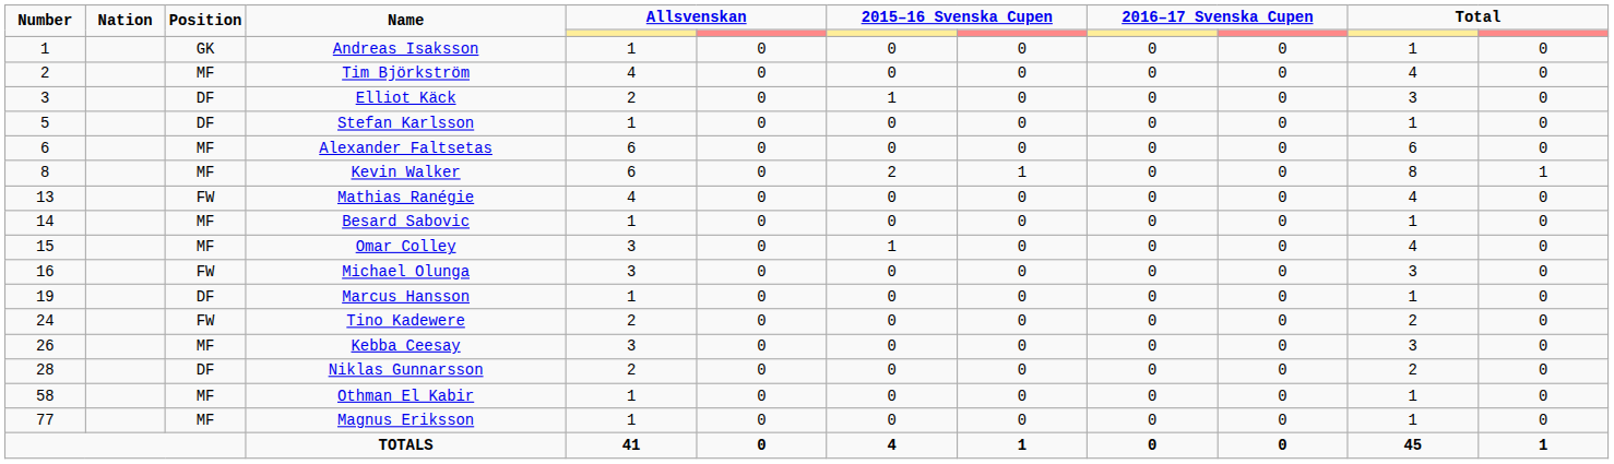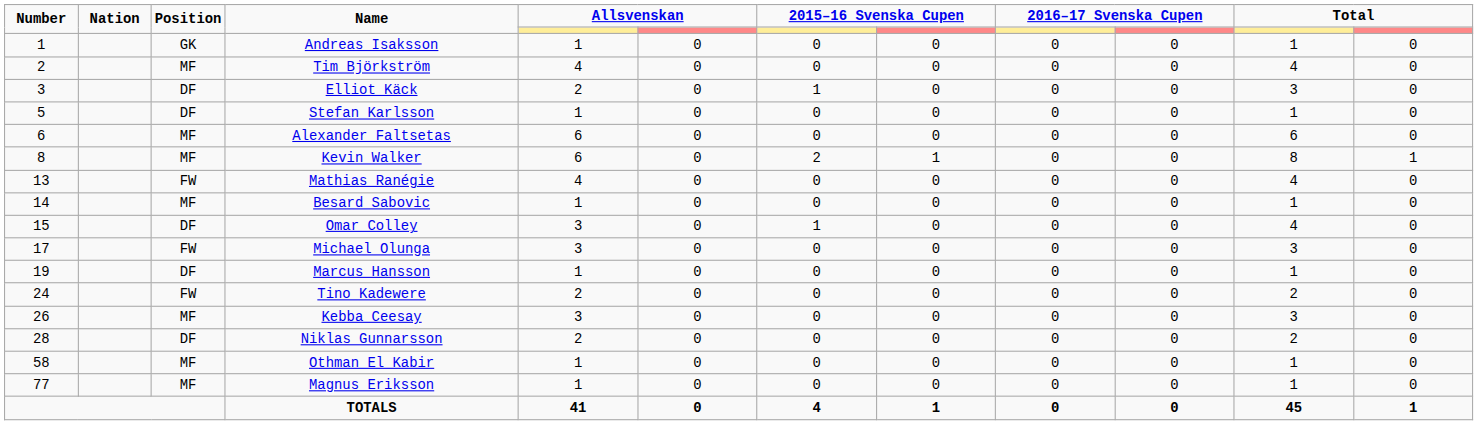Omar Colley | Position: MF -> DF
Michael Olunga | Number: 16 -> 17
